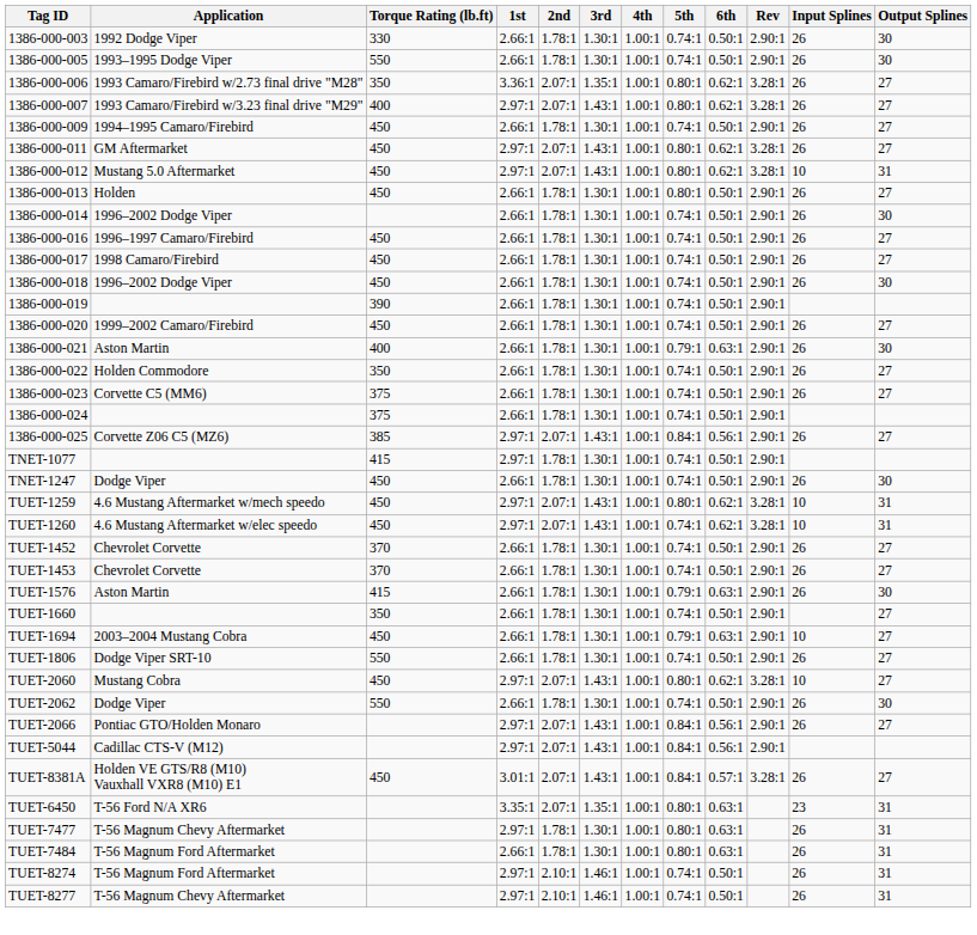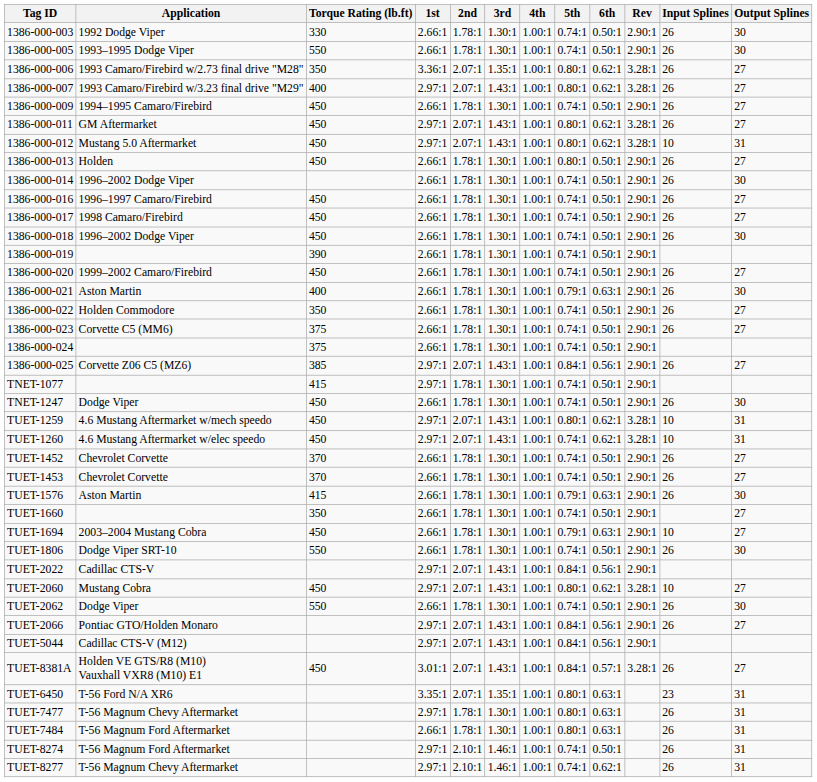TUET-1806 | Output Splines: 27 -> 30
+ row: TUET-2022 | Cadillac CTS-V | 2.97:1 | 2.07:1 | 1.43:1 | 1.00:1 | 0.84:1 | 0.56:1 | 2.90:1
TUET-8277 | 6th: 0.50:1 -> 0.62:1
